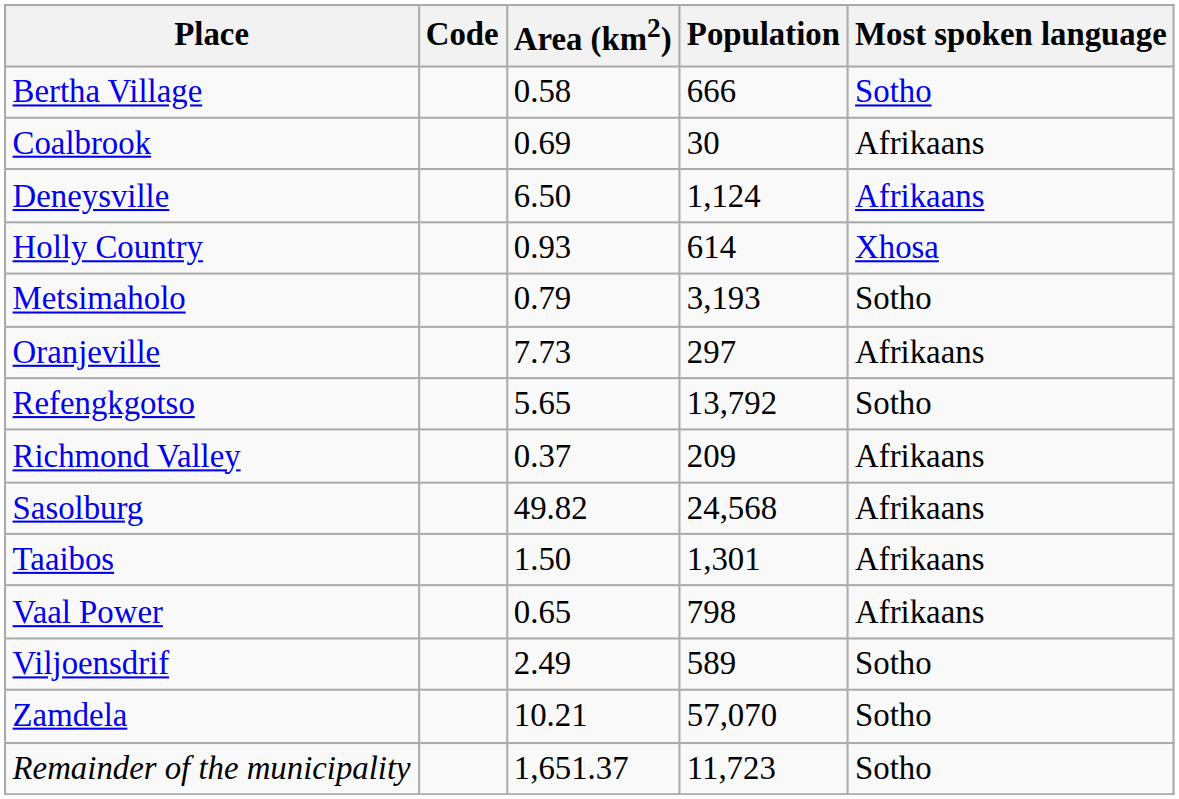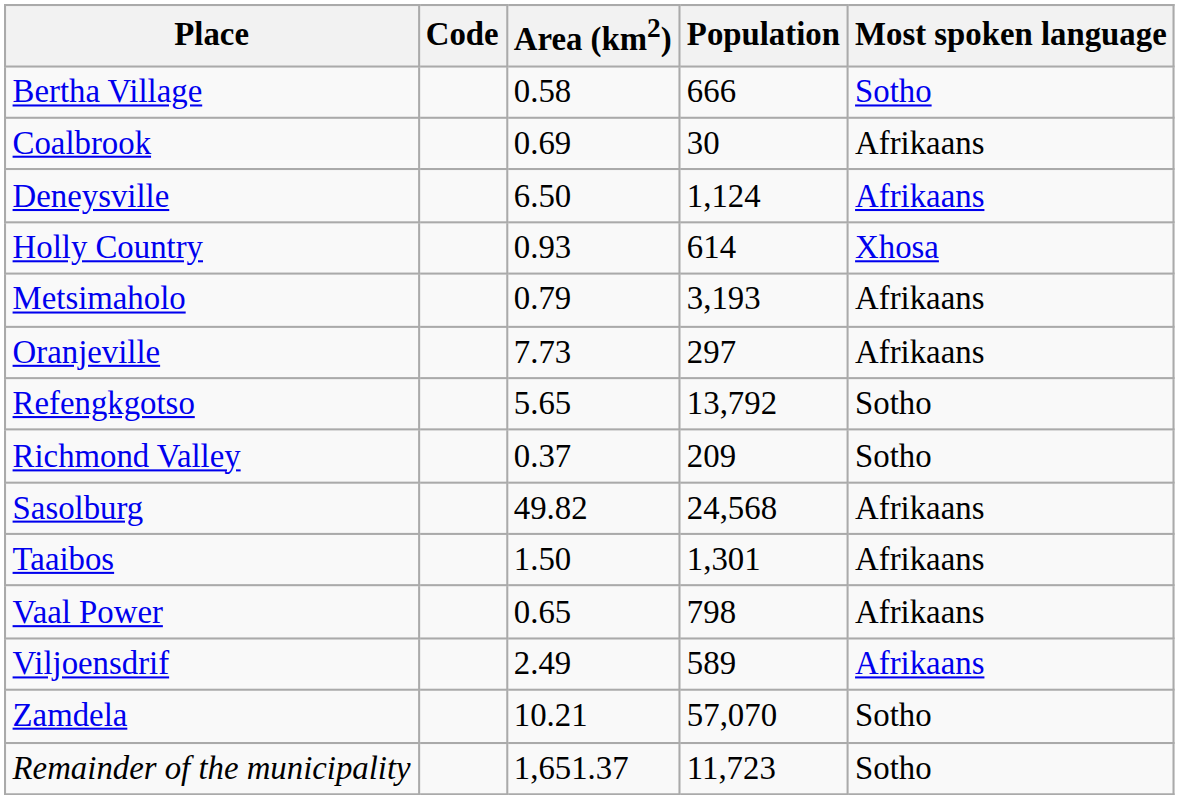Metsimaholo | Most spoken language: Sotho -> Afrikaans
Richmond Valley | Most spoken language: Afrikaans -> Sotho
Viljoensdrif | Most spoken language: Sotho -> Afrikaans
